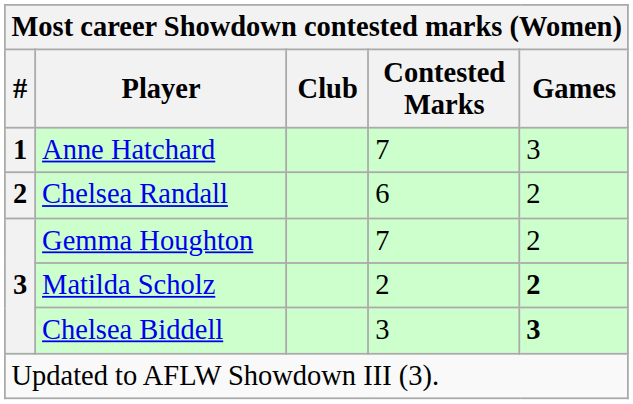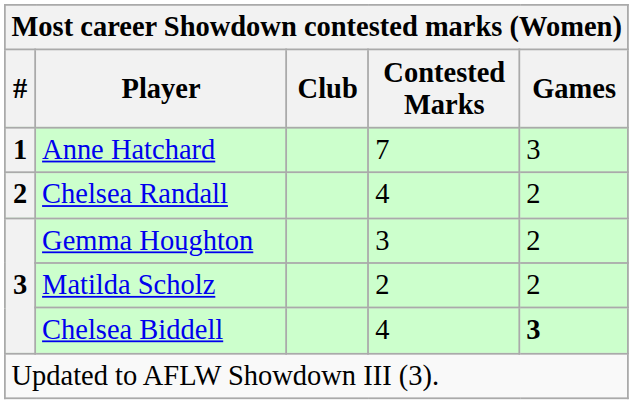Chelsea Randall | Contested Marks: 6 -> 4
Gemma Houghton | Contested Marks: 7 -> 3
Matilda Scholz | Games: bold -> normal
Chelsea Biddell | Contested Marks: 3 -> 4
